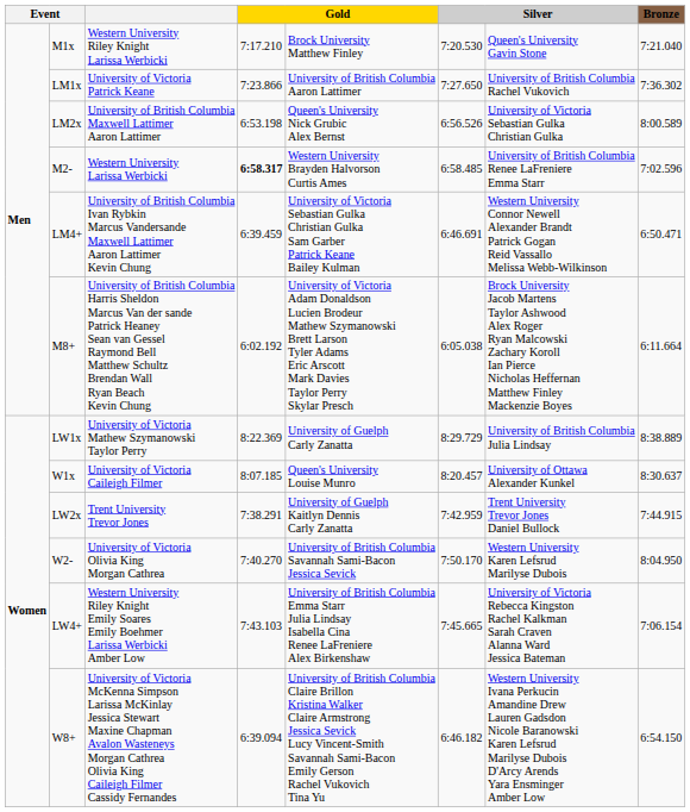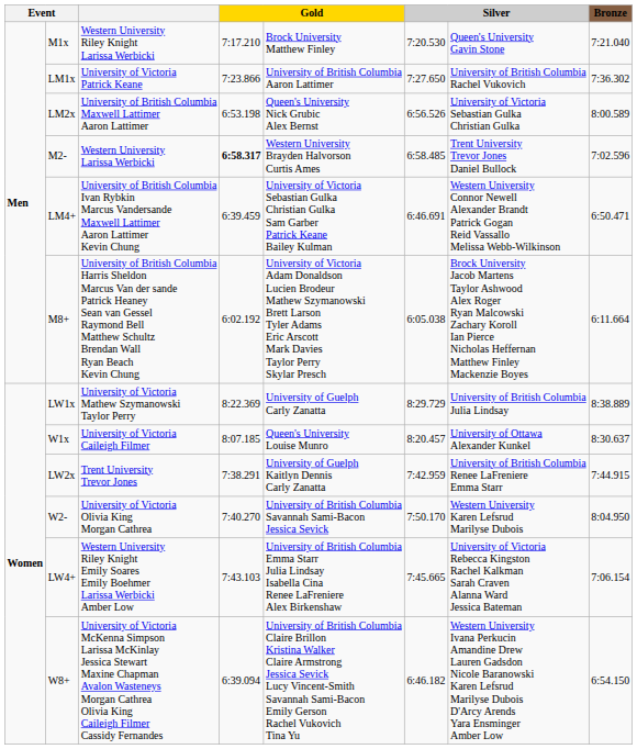M2- | column 7: University of British Columbia Renee LaFreniere Emma Starr -> Trent University Trevor Jones Daniel Bullock
LW2x | column 7: Trent University Trevor Jones Daniel Bullock -> University of British Columbia Renee LaFreniere Emma Starr
